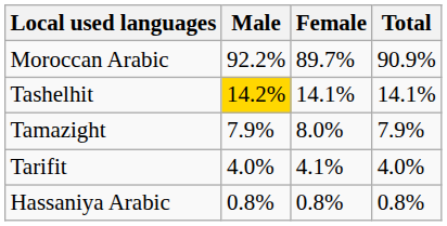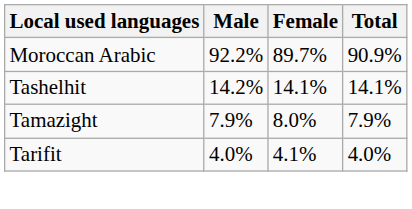Tashelhit | Male: gold background -> no background
- row: Hassaniya Arabic | 0.8% | 0.8% | 0.8%
